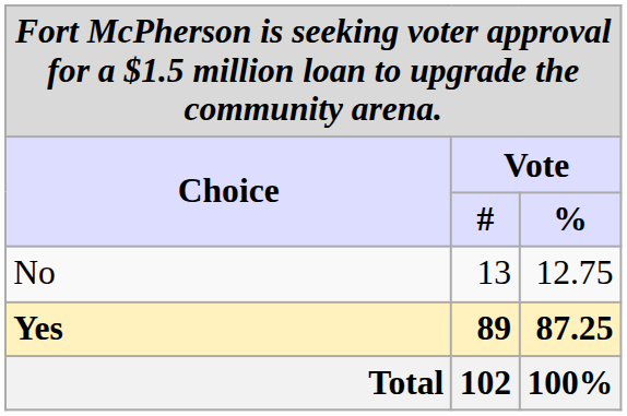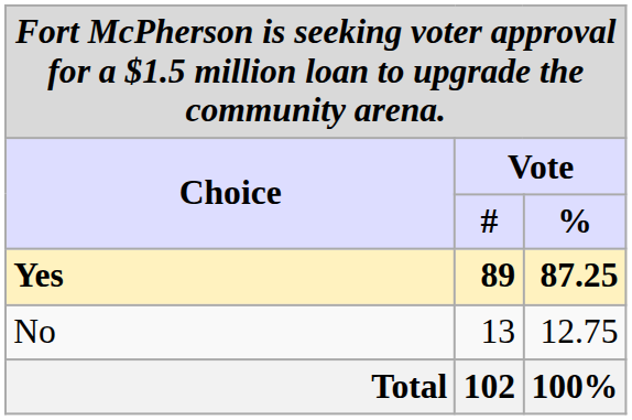rows swapped: Yes <-> No
